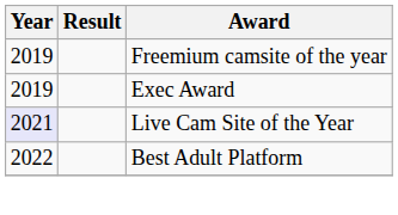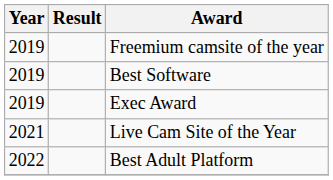+ row: 2019 | Best Software
Live Cam Site of the Year | Year: lavender background -> no background
